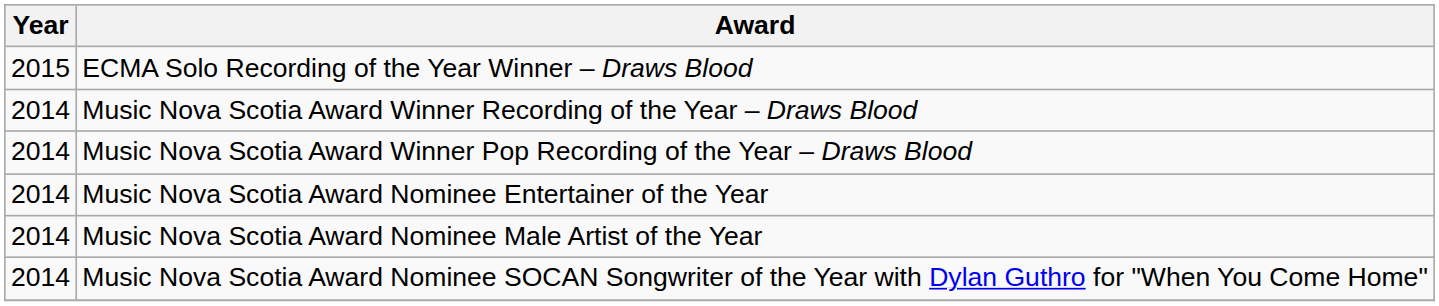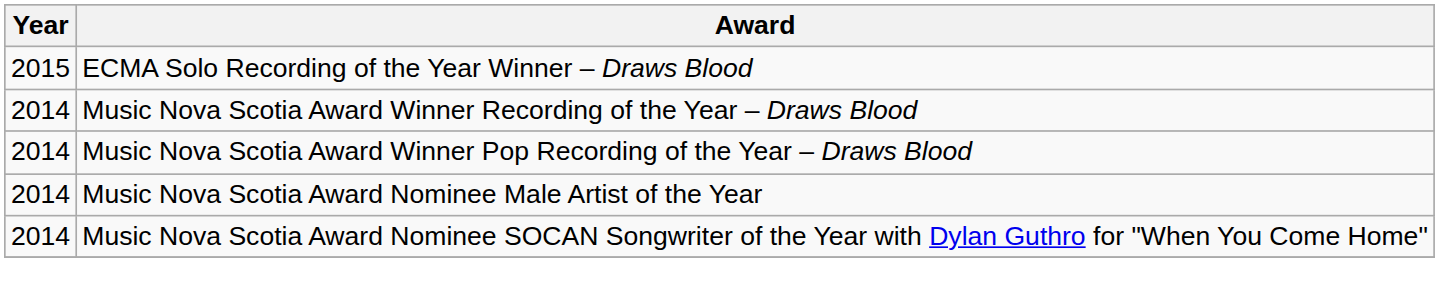- row: 2014 | Music Nova Scotia Award Nominee Entertainer of the Year
